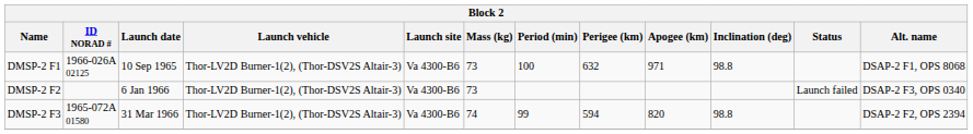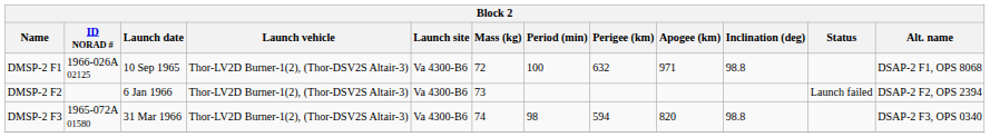DMSP-2 F1 | Mass (kg): 73 -> 72
DMSP-2 F2 | Alt. name: DSAP-2 F3, OPS 0340 -> DSAP-2 F2, OPS 2394
DMSP-2 F3 | Period (min): 99 -> 98
DMSP-2 F3 | Alt. name: DSAP-2 F2, OPS 2394 -> DSAP-2 F3, OPS 0340
